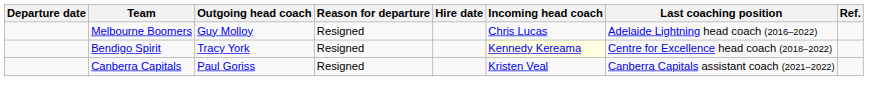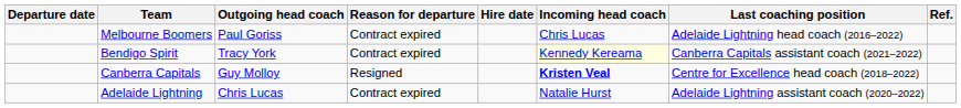Melbourne Boomers | Outgoing head coach: Guy Molloy -> Paul Goriss
Melbourne Boomers | Reason for departure: Resigned -> Contract expired
Bendigo Spirit | Reason for departure: Resigned -> Contract expired
Bendigo Spirit | Last coaching position: Centre for Excellence head coach (2018–2022) -> Canberra Capitals assistant coach (2021–2022)
Canberra Capitals | Outgoing head coach: Paul Goriss -> Guy Molloy
Canberra Capitals | Incoming head coach: normal -> bold
Canberra Capitals | Last coaching position: Canberra Capitals assistant coach (2021–2022) -> Centre for Excellence head coach (2018–2022)
+ row: Adelaide Lightning | Chris Lucas | Contract expired | Natalie Hurst | Adelaide Lightning assistant coach (2020–2022)
